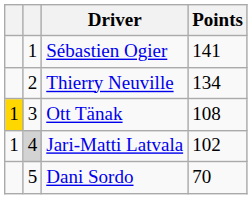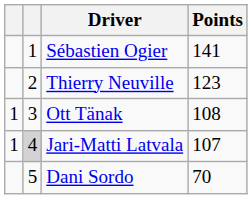Thierry Neuville | Points: 134 -> 123
Ott Tänak | column 1: gold background -> no background
Jari-Matti Latvala | Points: 102 -> 107
